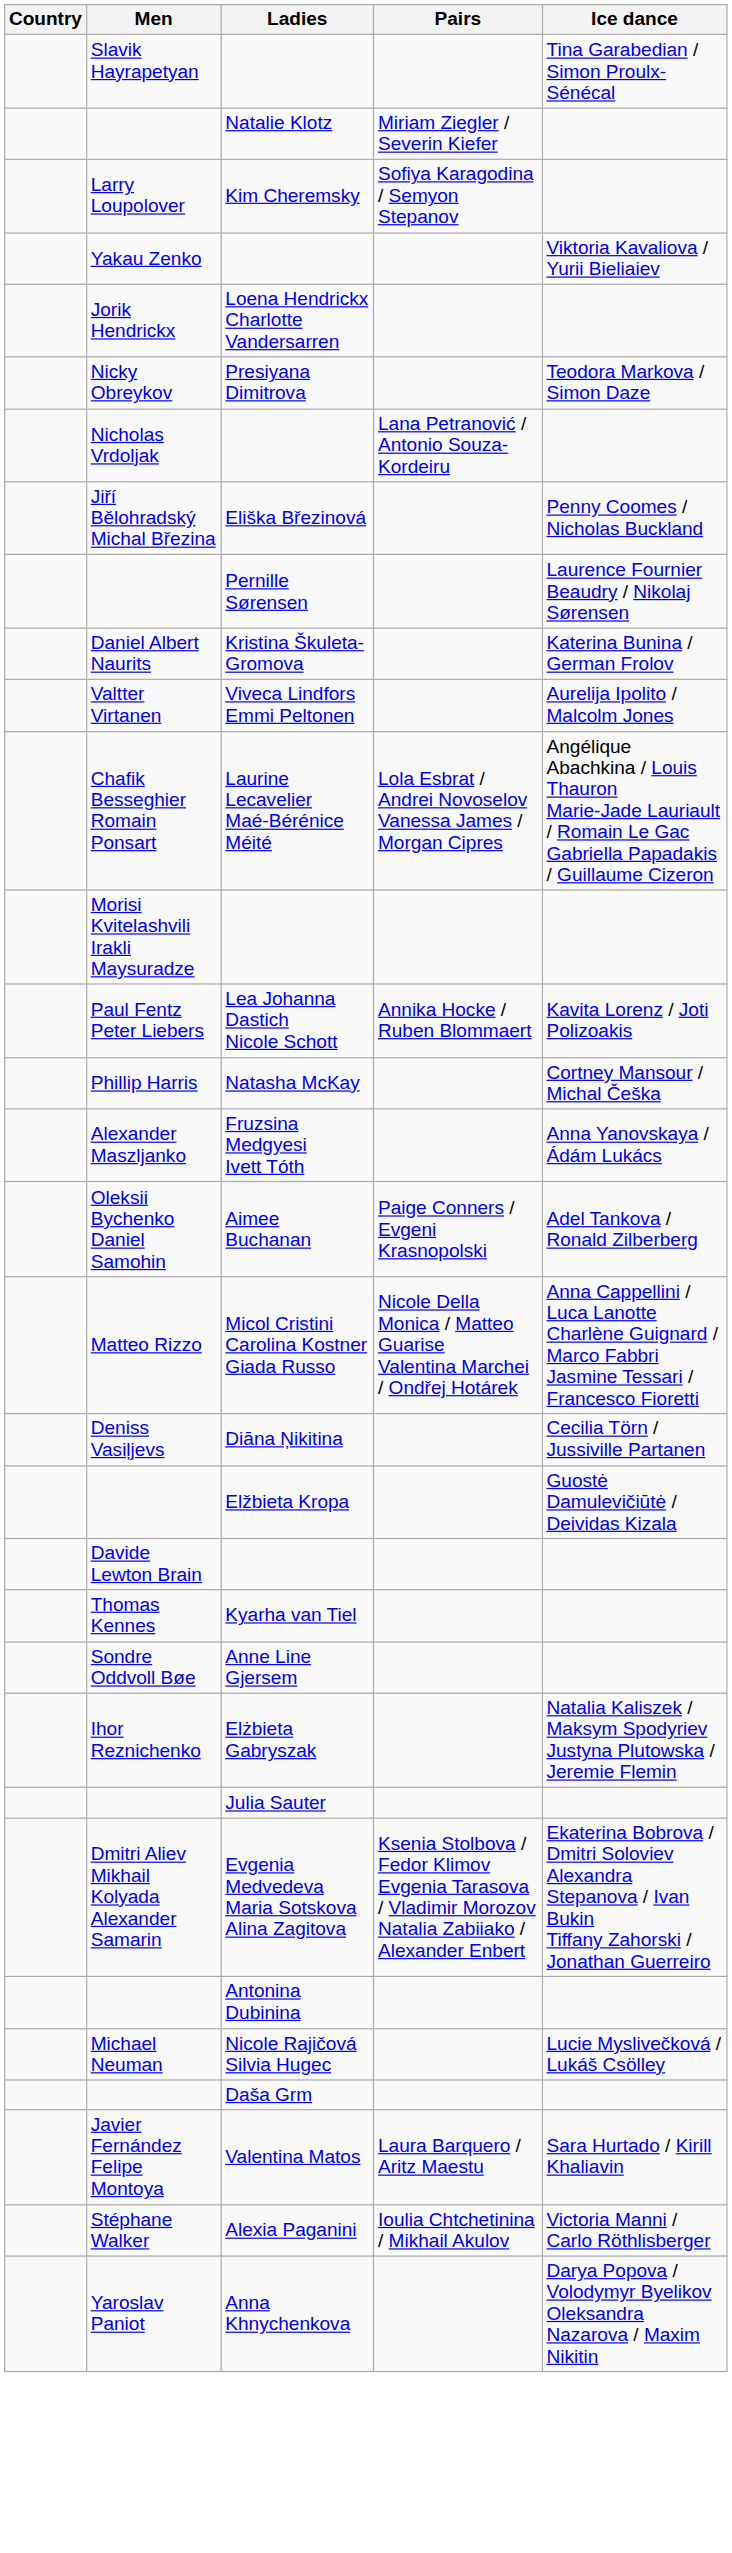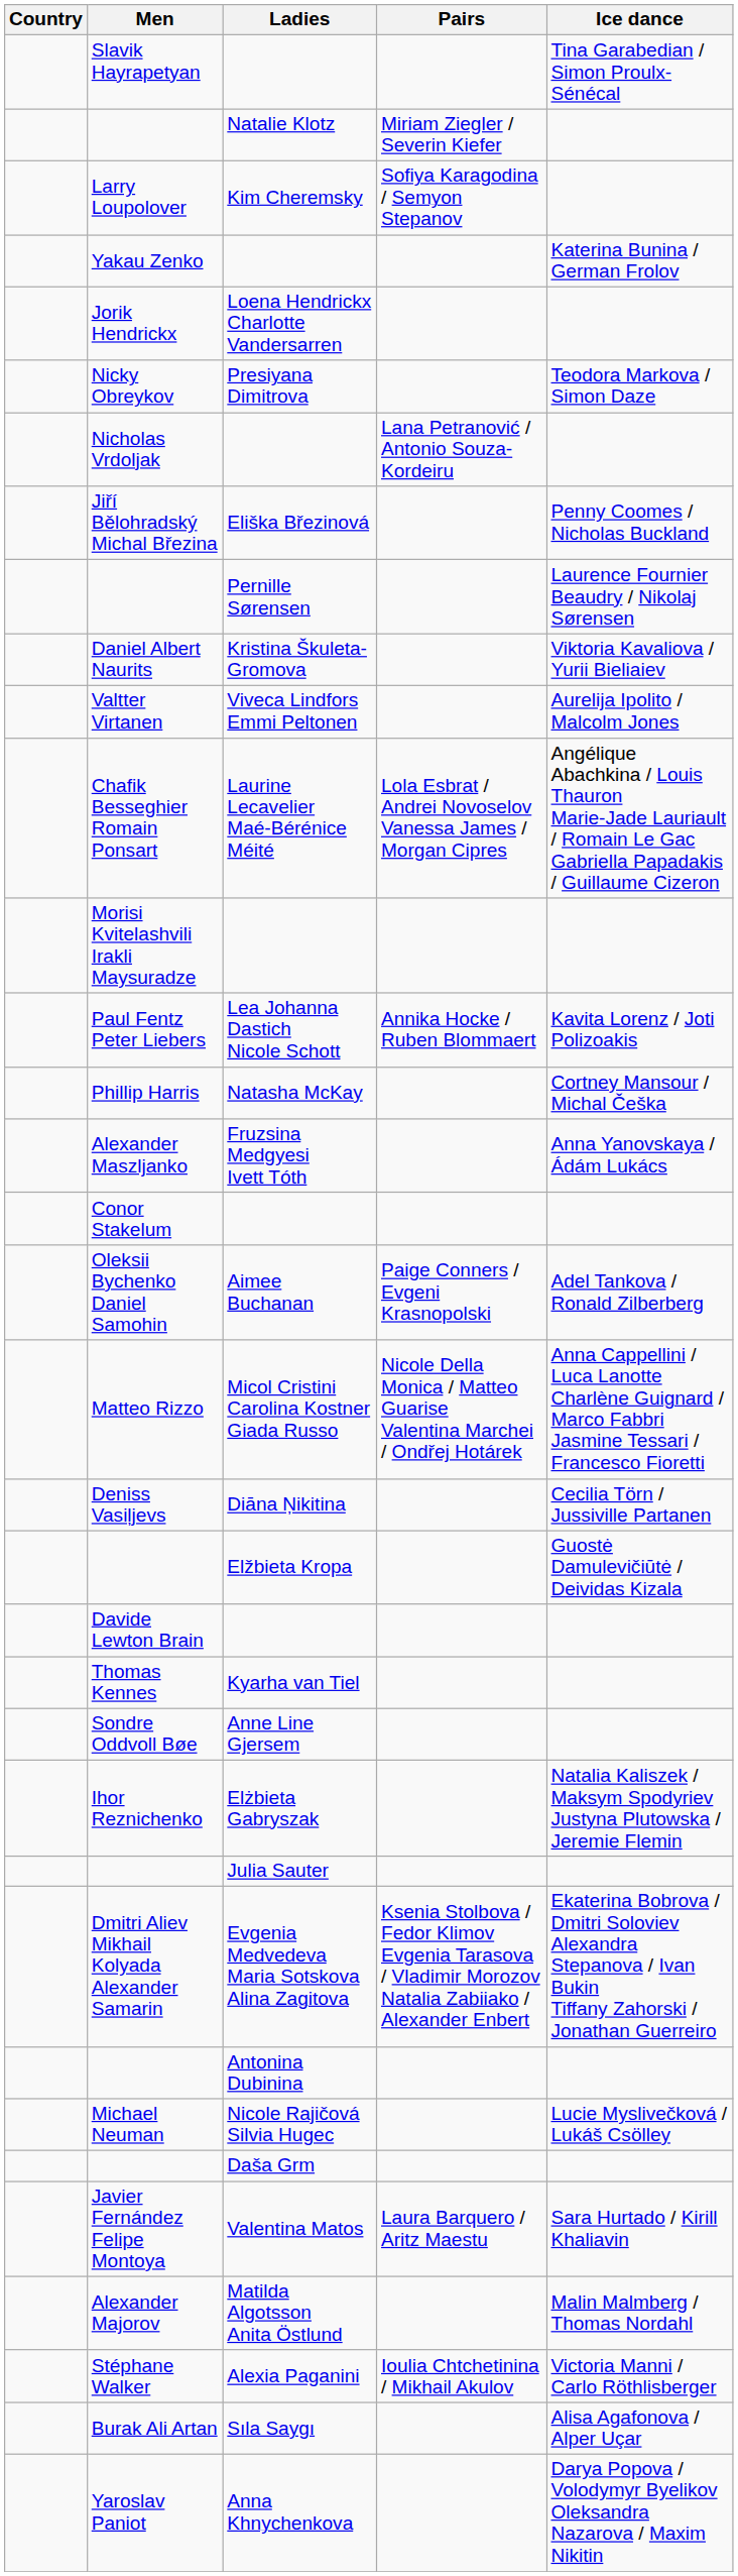Yakau Zenko | Ice dance: Viktoria Kavaliova / Yurii Bieliaiev -> Katerina Bunina / German Frolov
Daniel Albert Naurits | Ice dance: Katerina Bunina / German Frolov -> Viktoria Kavaliova / Yurii Bieliaiev
+ row: Conor Stakelum
+ row: Alexander Majorov | Matilda Algotsson Anita Östlund | Malin Malmberg / Thomas Nordahl
+ row: Burak Ali Artan | Sıla Saygı | Alisa Agafonova / Alper Uçar
